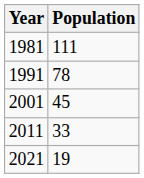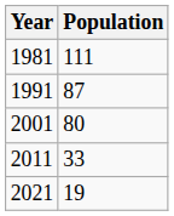1991 | Population: 78 -> 87
2001 | Population: 45 -> 80
